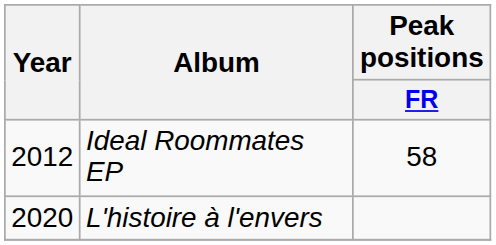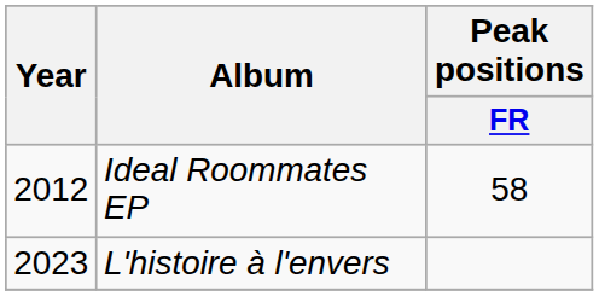L'histoire à l'envers | Year: 2020 -> 2023
